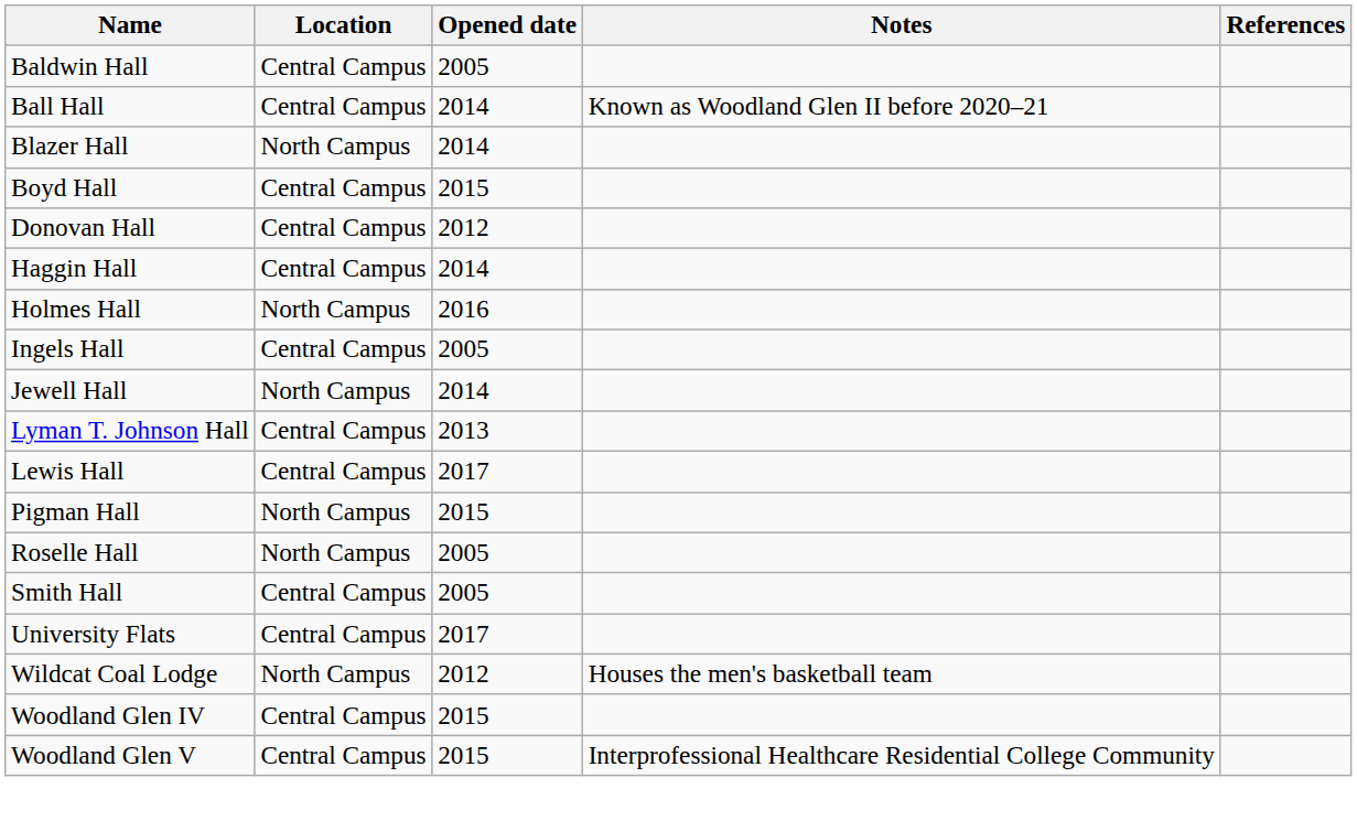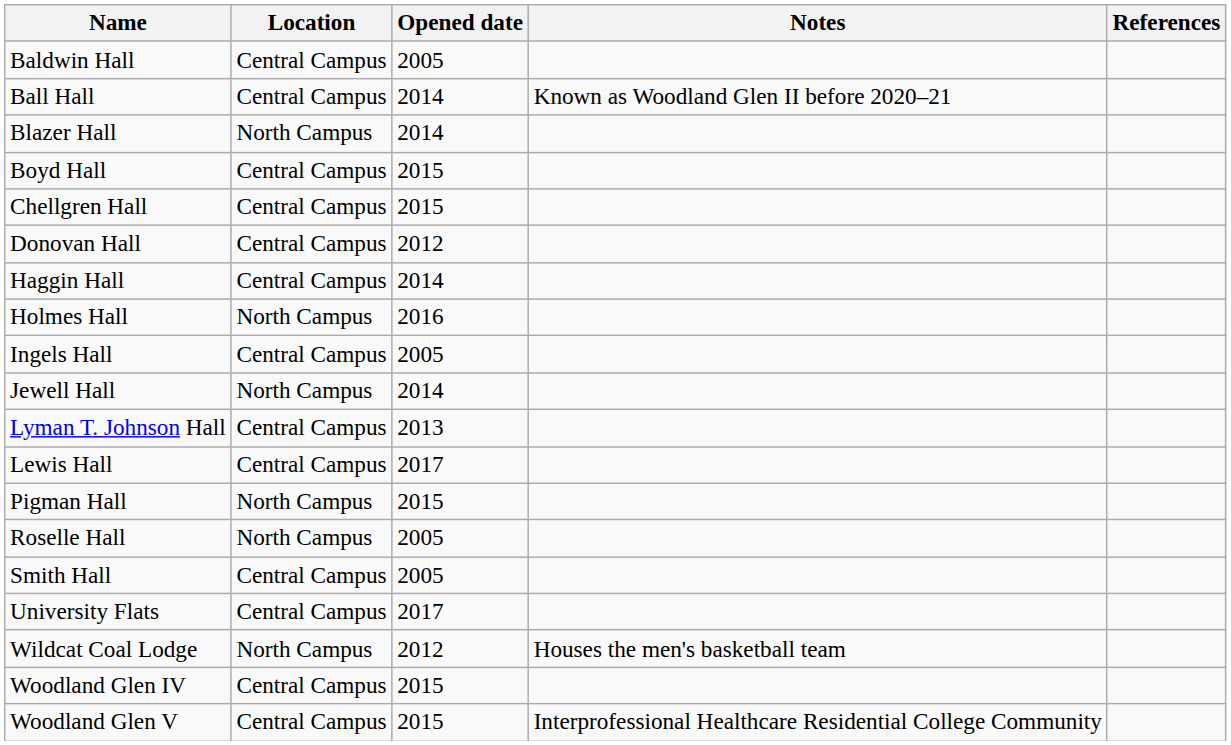+ row: Chellgren Hall | Central Campus | 2015
